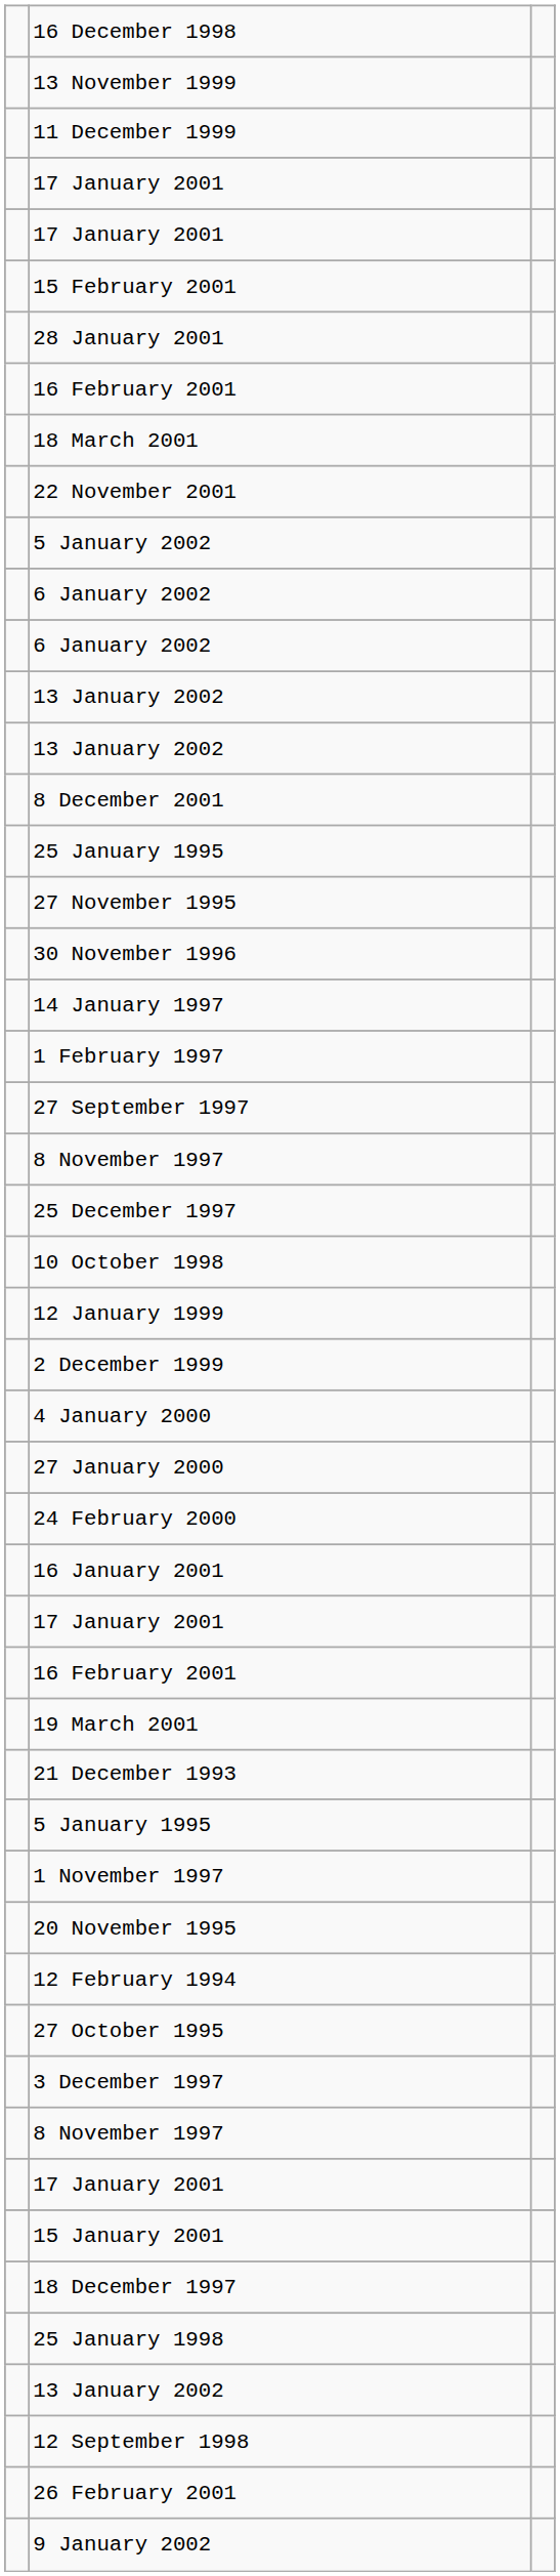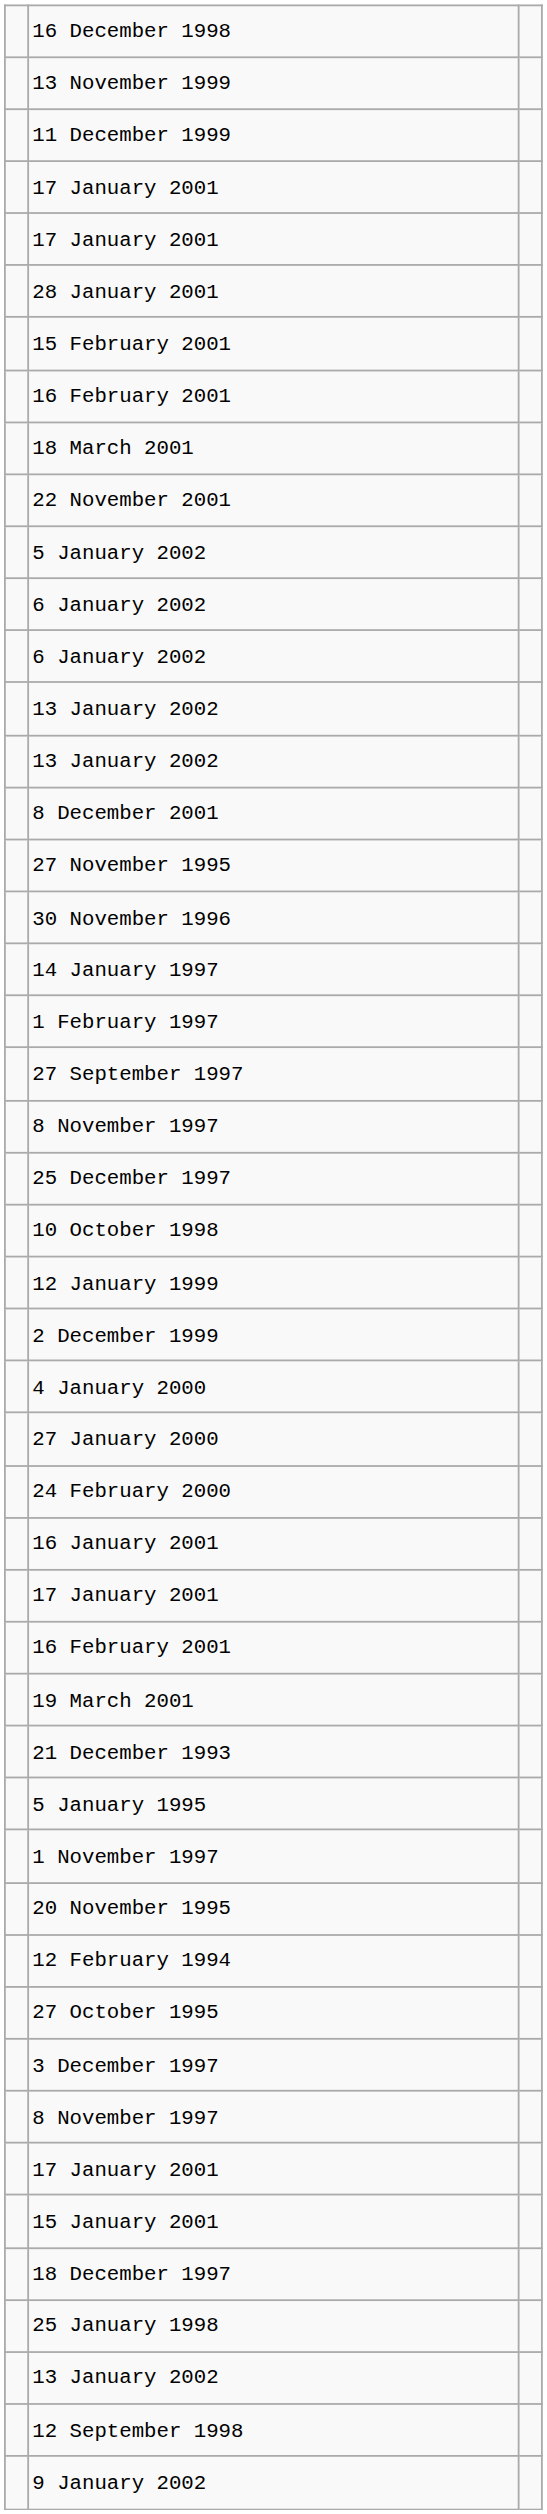rows swapped: 28 January 2001 <-> 15 February 2001
- row: 25 January 1995
- row: 26 February 2001
